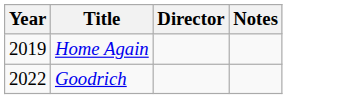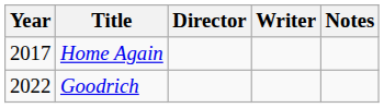+ column: Writer
Home Again | Year: 2019 -> 2017
